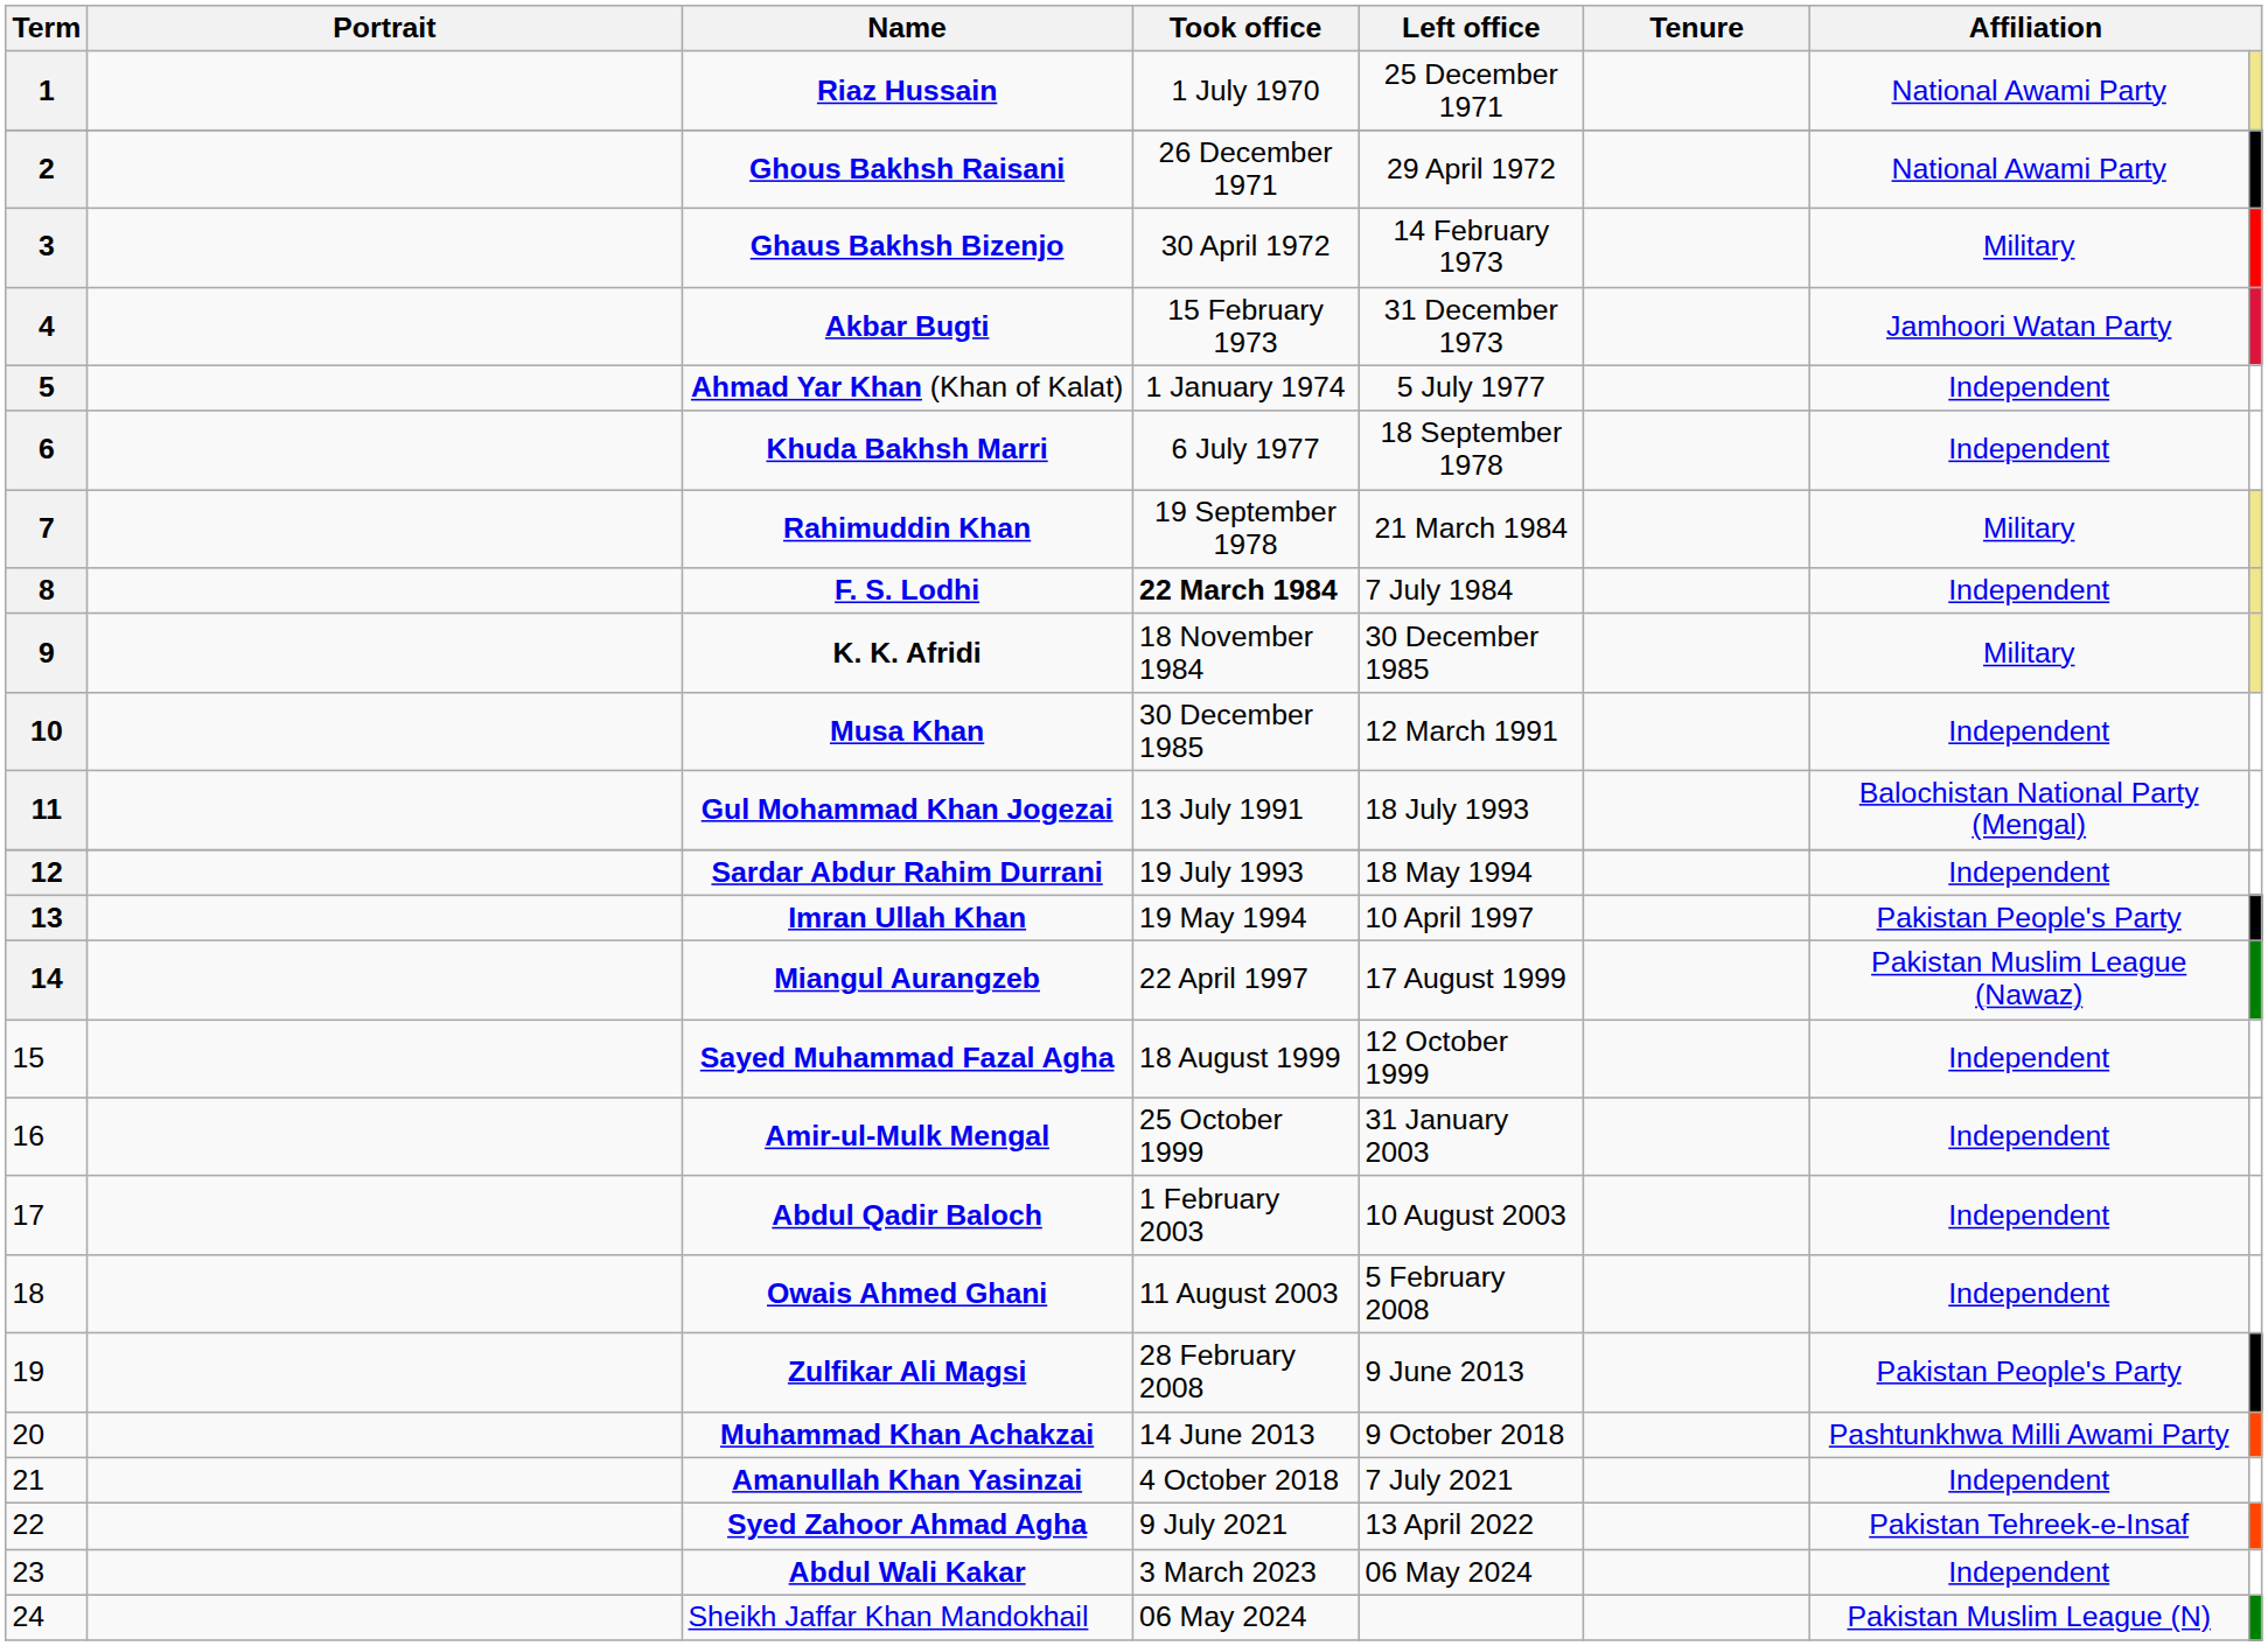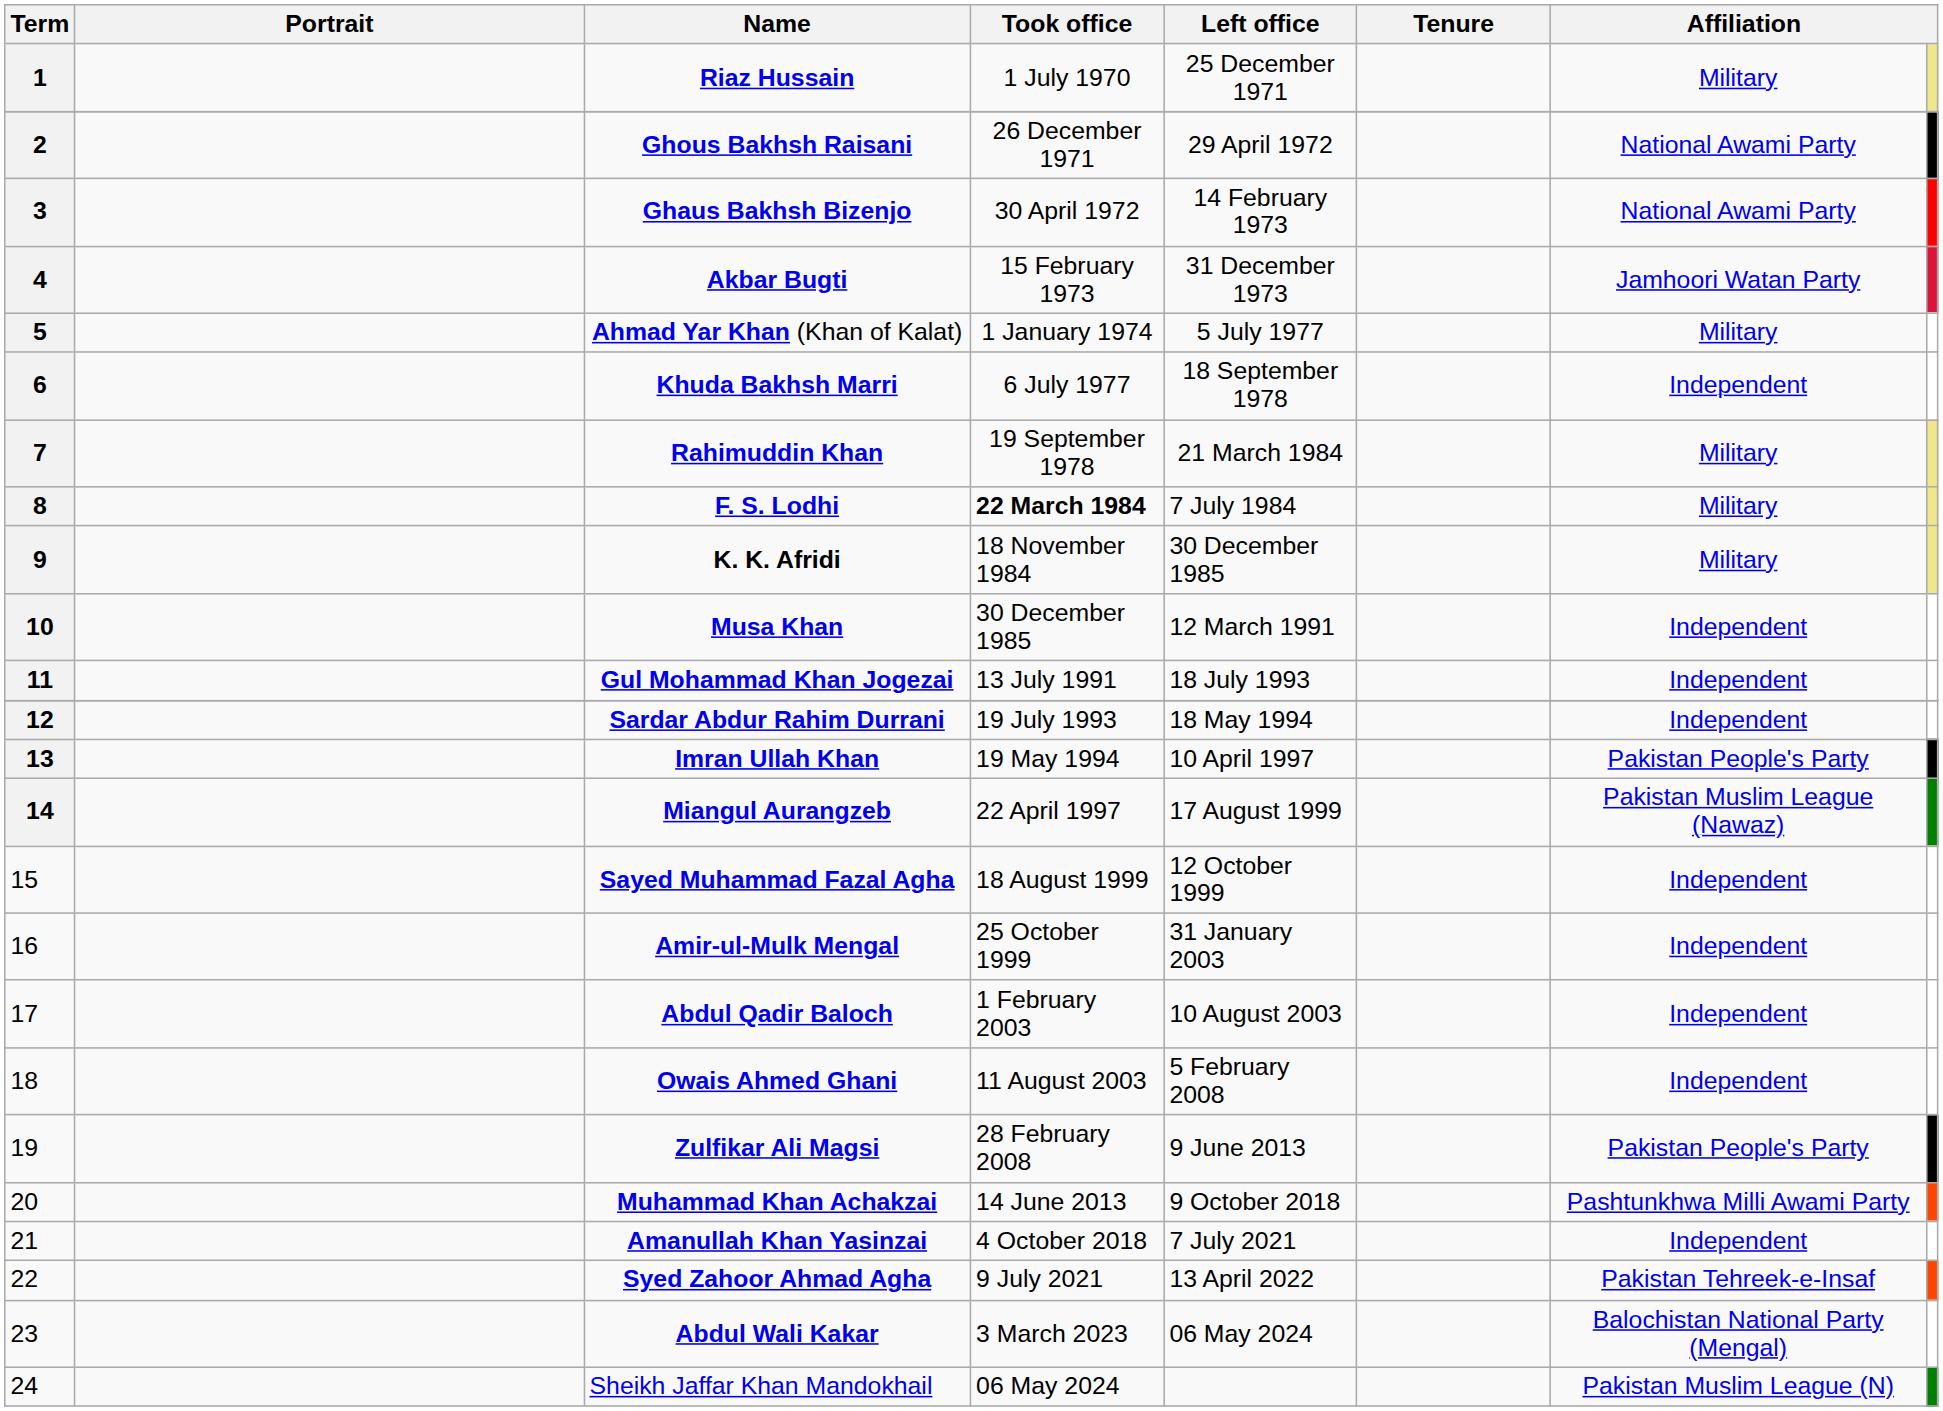Riaz Hussain | column 7: National Awami Party -> Military
Ghaus Bakhsh Bizenjo | column 7: Military -> National Awami Party
Ahmad Yar Khan (Khan of Kalat) | column 7: Independent -> Military
F. S. Lodhi | column 7: Independent -> Military
Gul Mohammad Khan Jogezai | column 7: Balochistan National Party (Mengal) -> Independent
Abdul Wali Kakar | column 7: Independent -> Balochistan National Party (Mengal)
